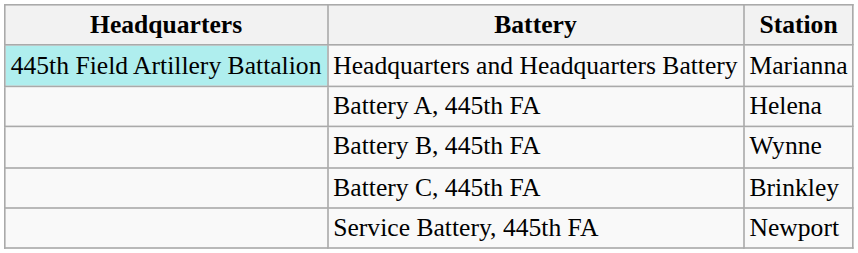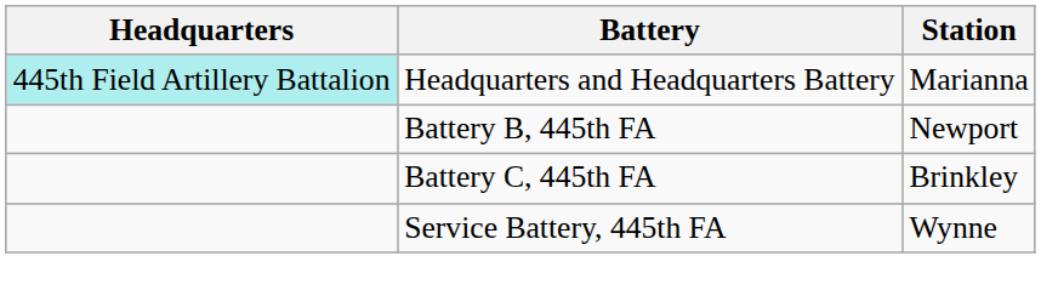- row: Battery A, 445th FA | Helena
Battery B, 445th FA | Station: Wynne -> Newport
Service Battery, 445th FA | Station: Newport -> Wynne
